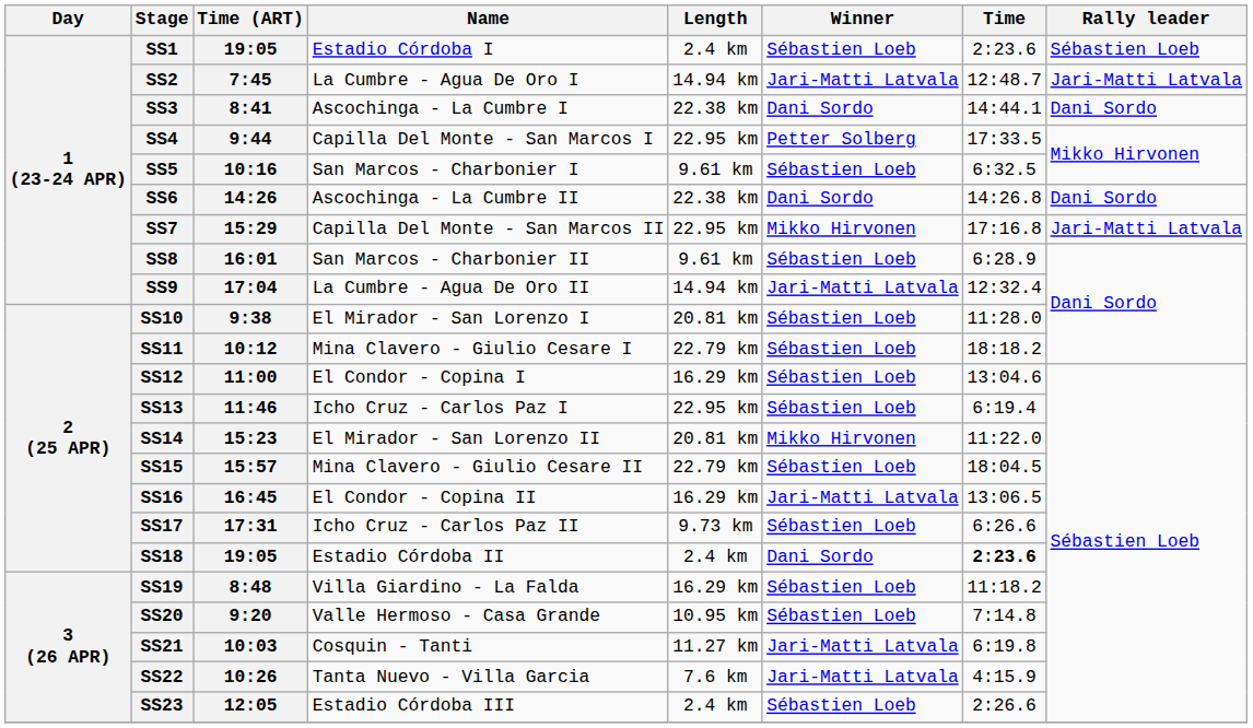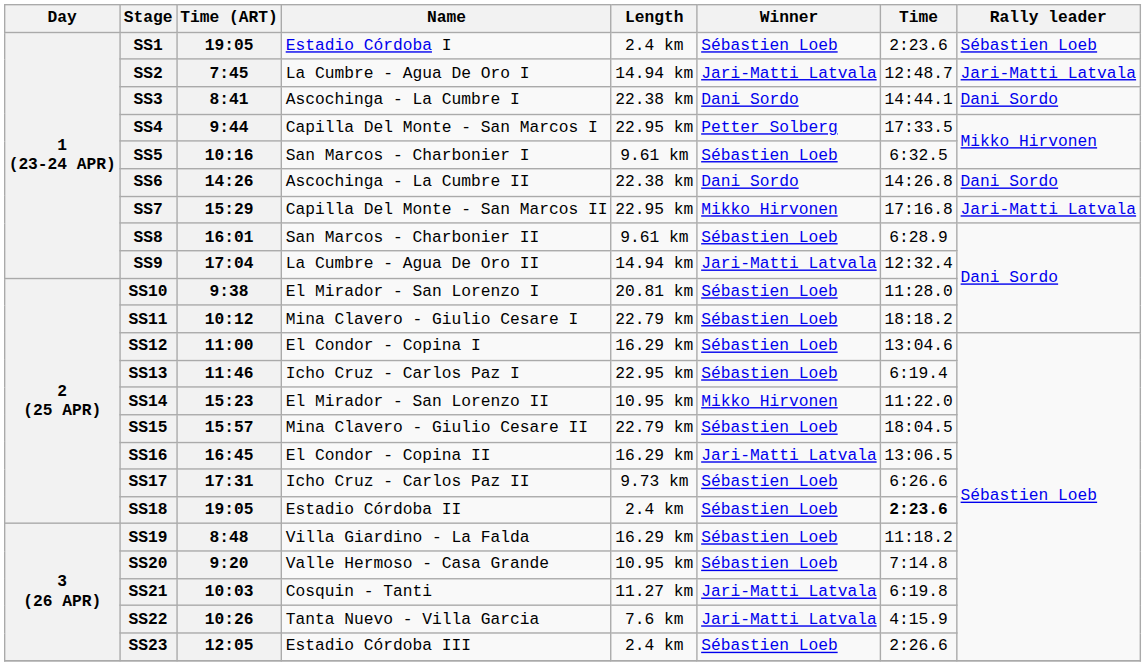SS14 | Length: 20.81 km -> 10.95 km
SS18 | Winner: Dani Sordo -> Sébastien Loeb
